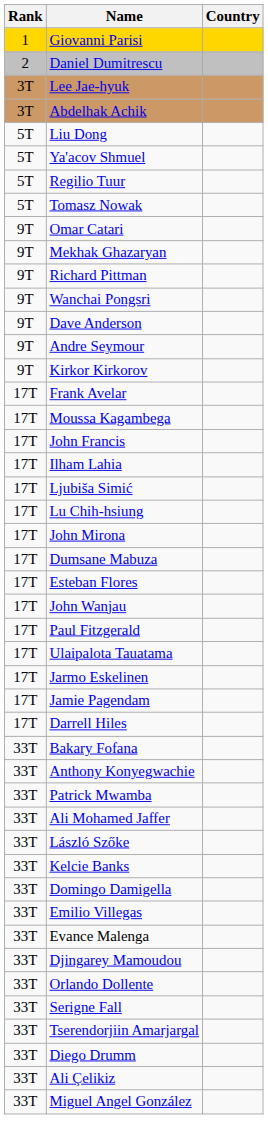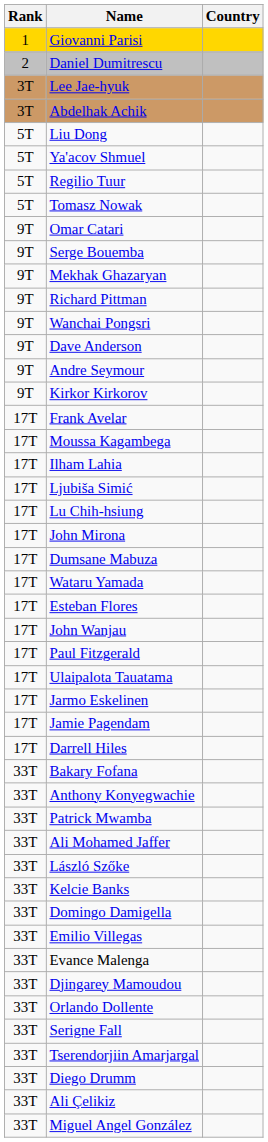+ row: 9T | Serge Bouemba
- row: 17T | John Francis
+ row: 17T | Wataru Yamada
